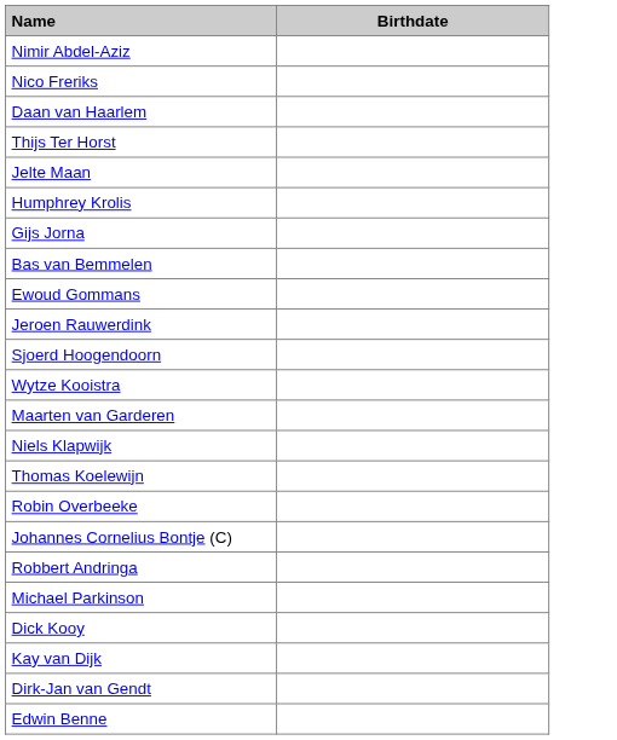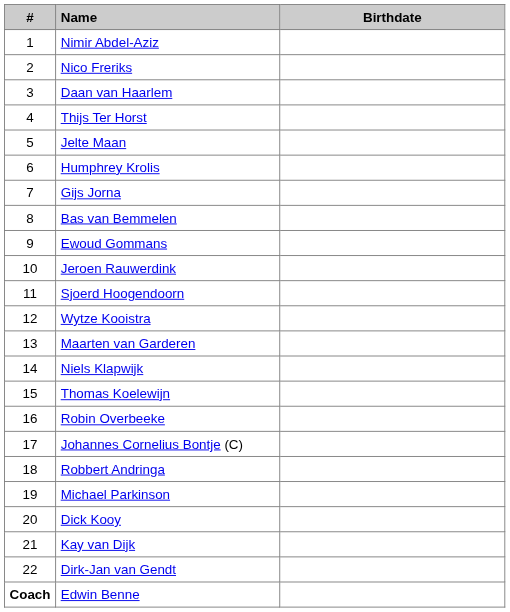+ column: # | 1 | 2 | 3 | 4 | 5 | 6 | 7 | 8 | 9 | 10 | 11 | 12 | 13 | 14 | 15 | 16 | 17 | 18 | 19 | 20 | 21 | 22 | Coach
